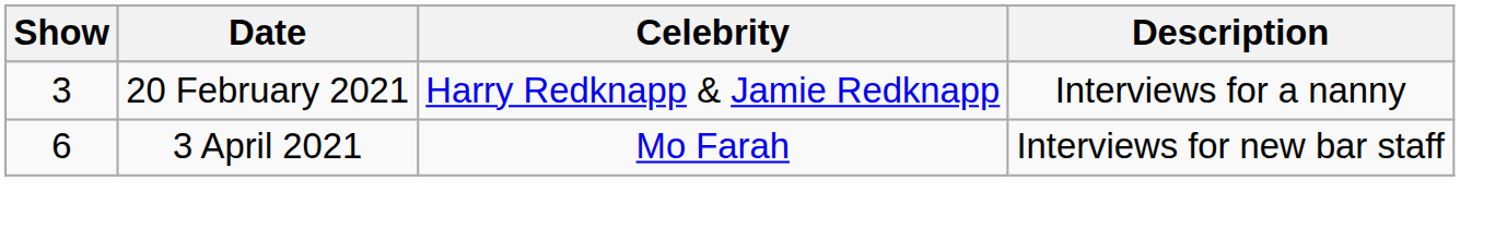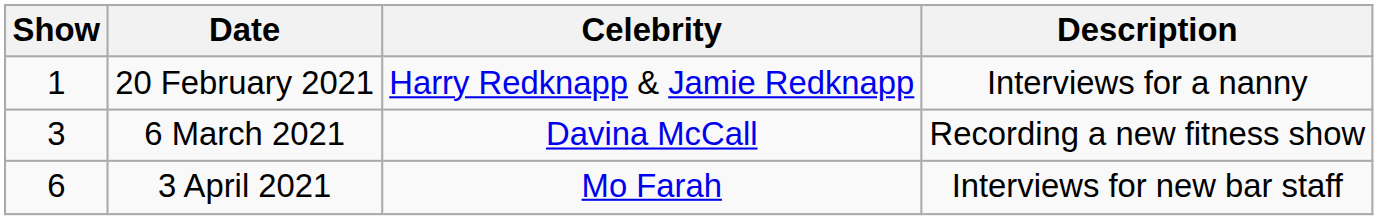20 February 2021 | Show: 3 -> 1
+ row: 3 | 6 March 2021 | Davina McCall | Recording a new fitness show
